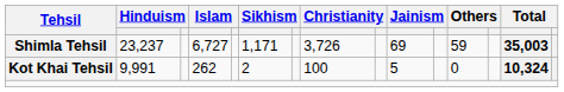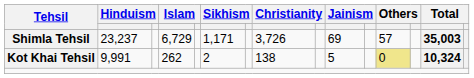Shimla Tehsil | column 4: 6,727 -> 6,729
Shimla Tehsil | column 12: 59 -> 57
Kot Khai Tehsil | column 8: 100 -> 138
Kot Khai Tehsil | column 12: no background -> khaki background
